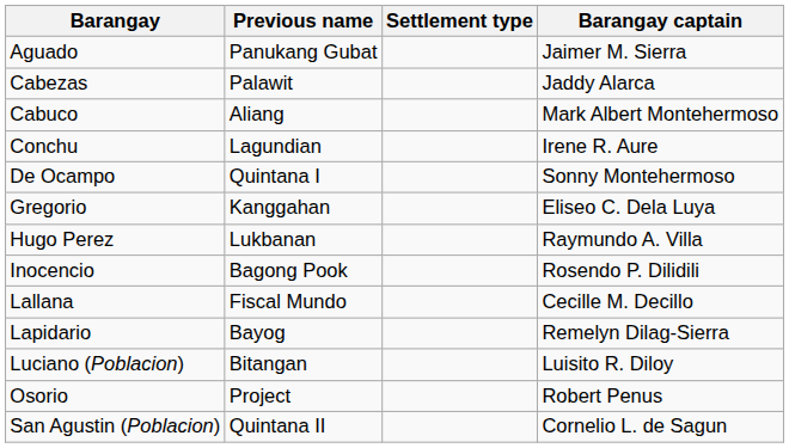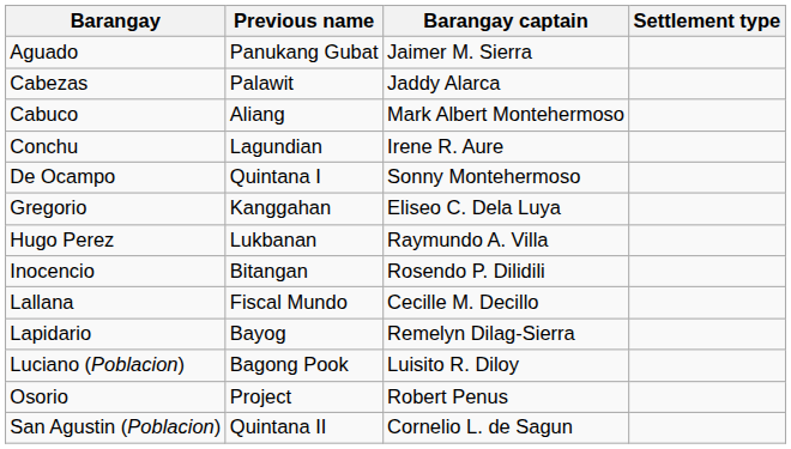columns swapped: Barangay captain <-> Settlement type
Inocencio | Previous name: Bagong Pook -> Bitangan
Luciano (Poblacion) | Previous name: Bitangan -> Bagong Pook
